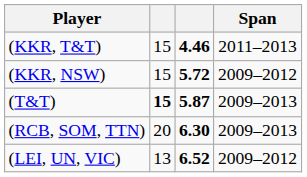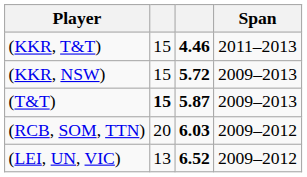(KKR, NSW) | Span: 2009–2012 -> 2009–2013
(RCB, SOM, TTN) | column 3: 6.30 -> 6.03
(RCB, SOM, TTN) | Span: 2009–2013 -> 2009–2012
